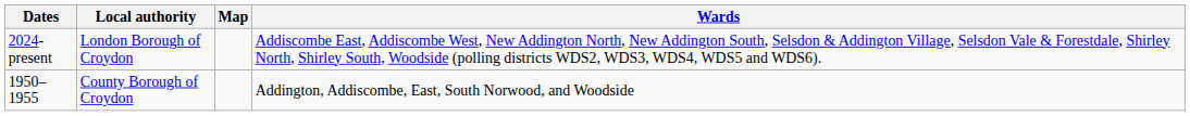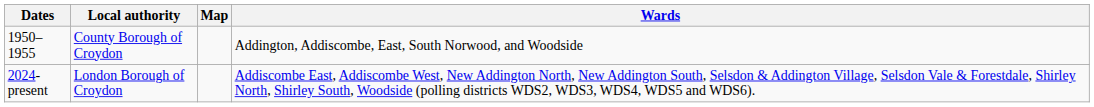rows swapped: 1950–1955 <-> 2024-present
